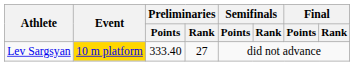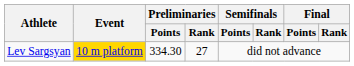Lev Sargsyan | Preliminaries / Points: 333.40 -> 334.30
